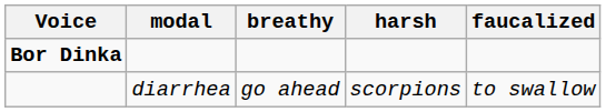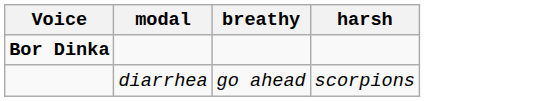- column: faucalized | to swallow
